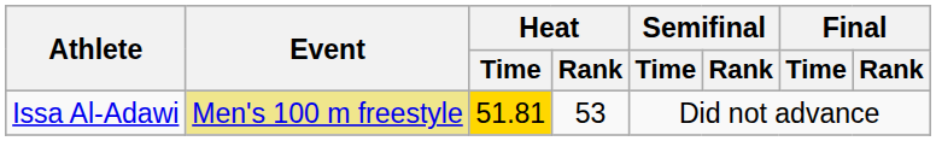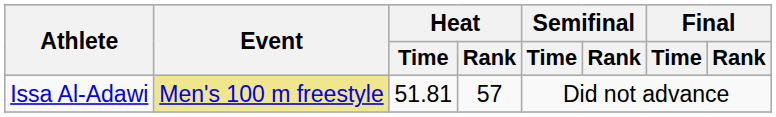Issa Al-Adawi | Heat / Time: gold background -> no background
Issa Al-Adawi | Heat / Rank: 53 -> 57
